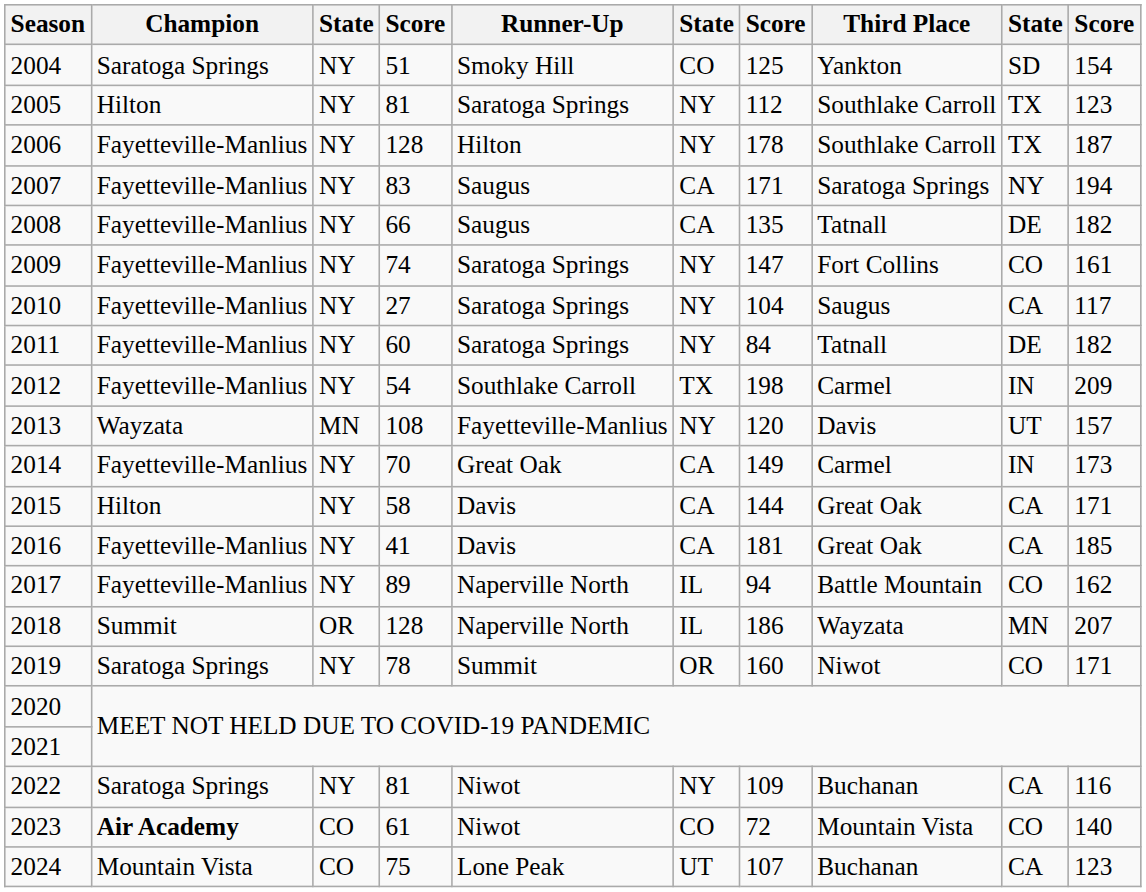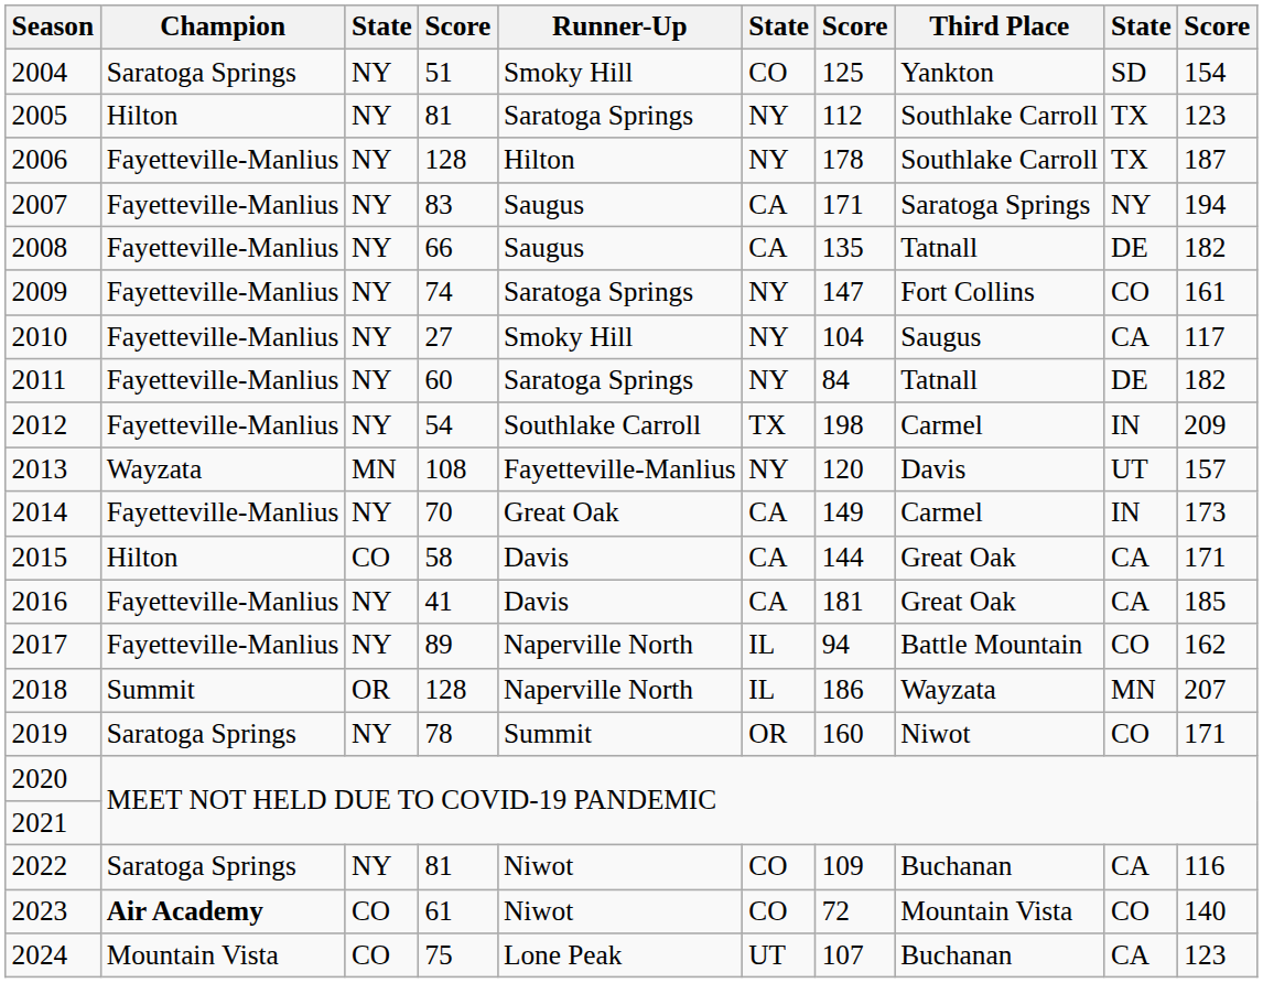2010 | Runner-Up: Saratoga Springs -> Smoky Hill
2015 | column 3: NY -> CO
2022 | column 6: NY -> CO
